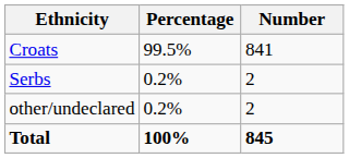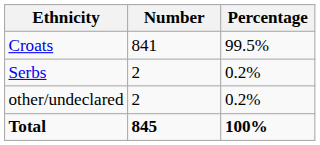columns swapped: Number <-> Percentage
